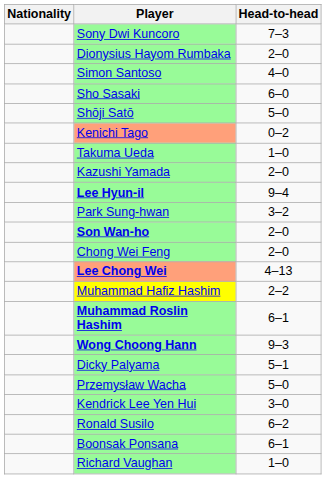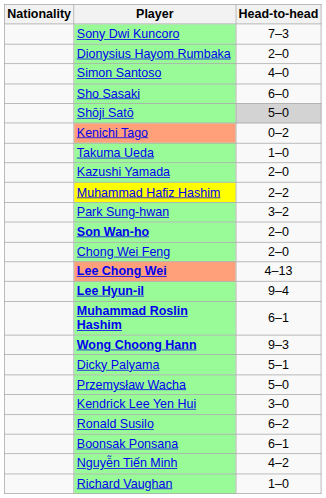Shōji Satō | Head-to-head: no background -> lightgrey background
rows swapped: Lee Hyun-il <-> Muhammad Hafiz Hashim
+ row: Nguyễn Tiến Minh | 4–2
